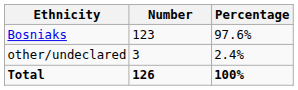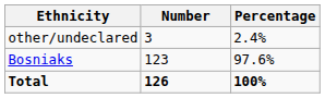rows swapped: Bosniaks <-> other/undeclared
